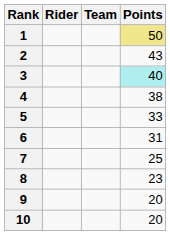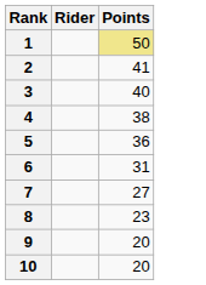- column: Team
2 | Points: 43 -> 41
3 | Points: paleturquoise background -> no background
5 | Points: 33 -> 36
7 | Points: 25 -> 27
